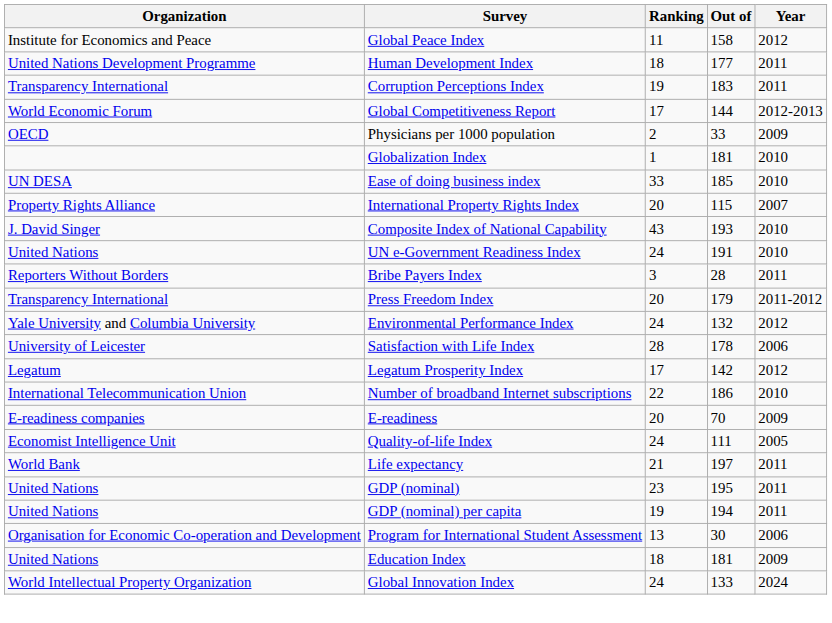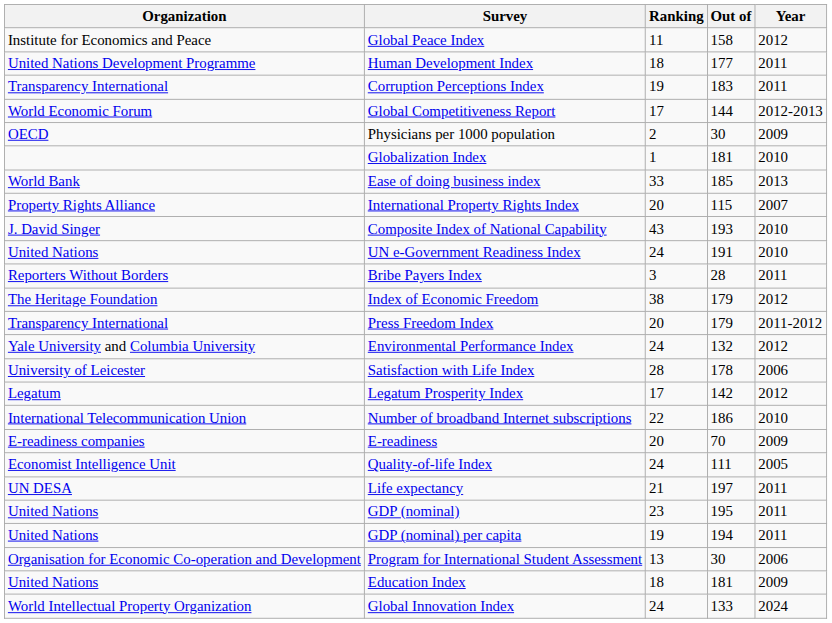Physicians per 1000 population | Out of: 33 -> 30
Ease of doing business index | Organization: UN DESA -> World Bank
Ease of doing business index | Year: 2010 -> 2013
+ row: The Heritage Foundation | Index of Economic Freedom | 38 | 179 | 2012
Life expectancy | Organization: World Bank -> UN DESA
